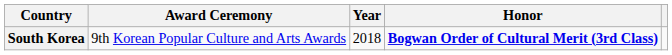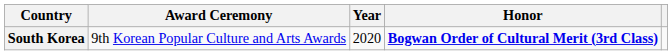South Korea | Year: 2018 -> 2020
